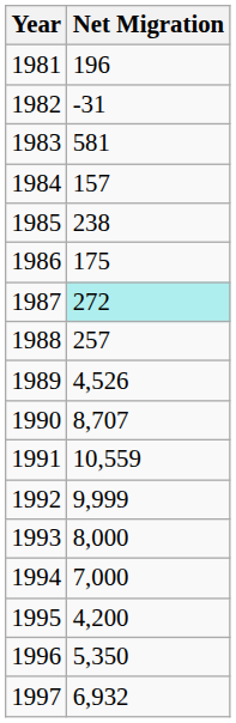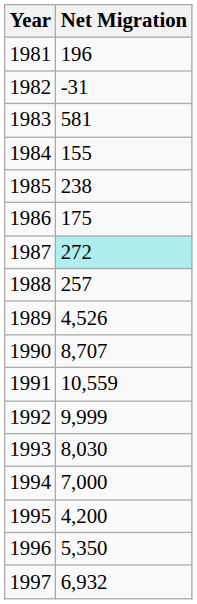1984 | Net Migration: 157 -> 155
1993 | Net Migration: 8,000 -> 8,030
